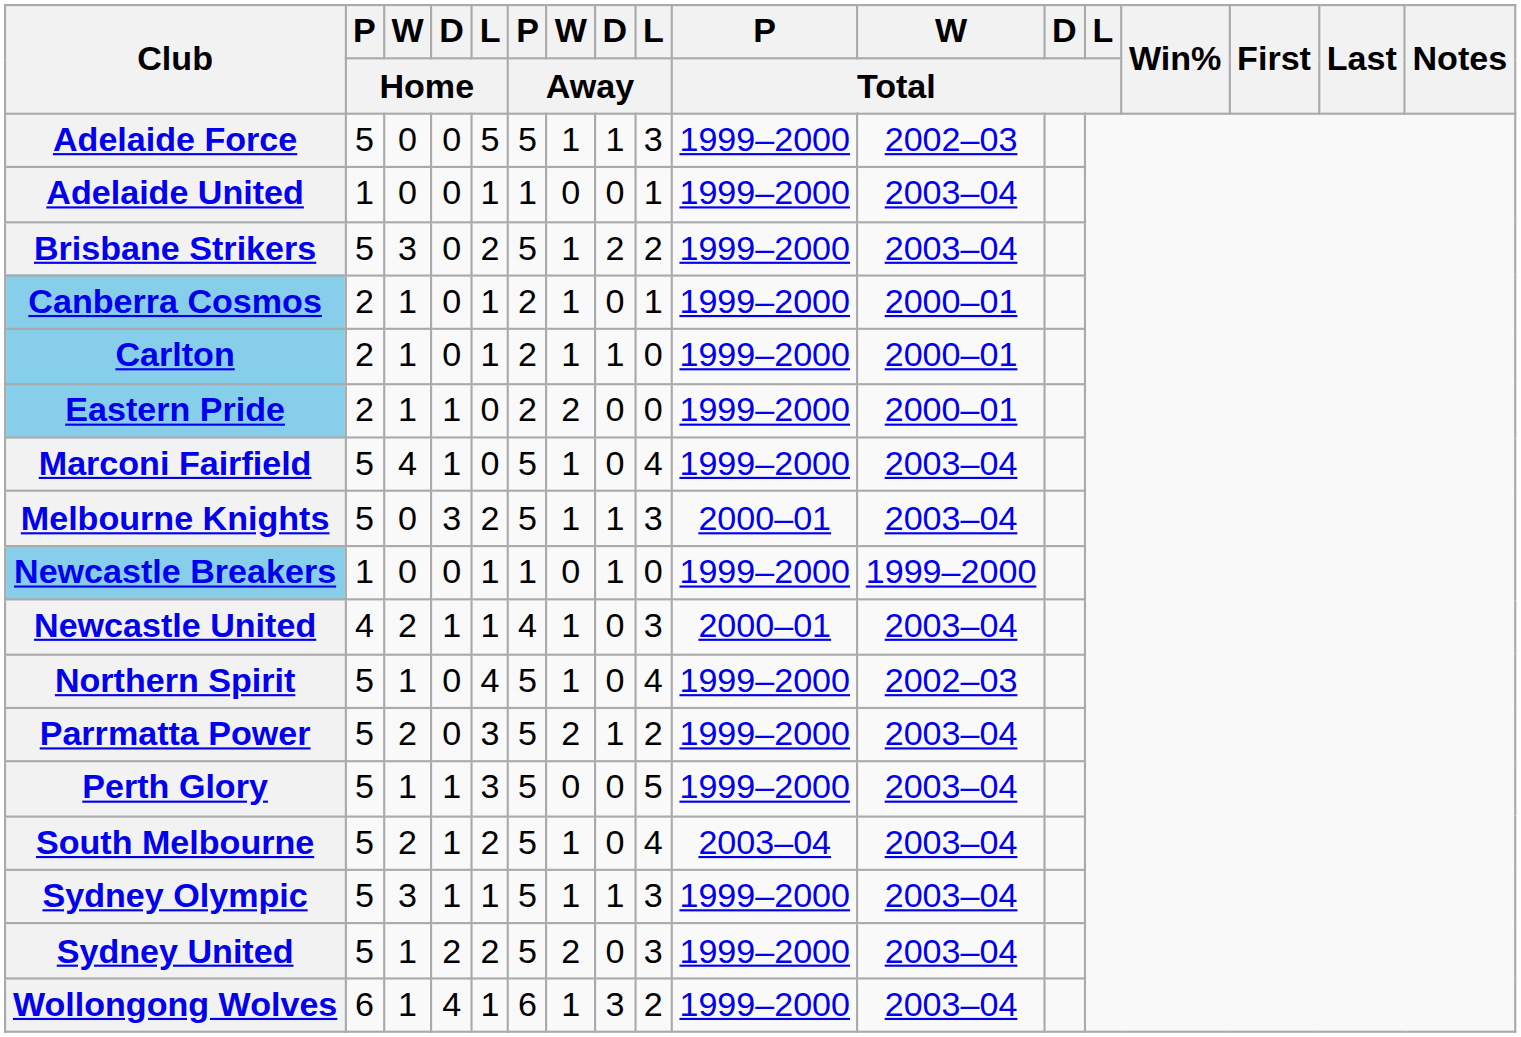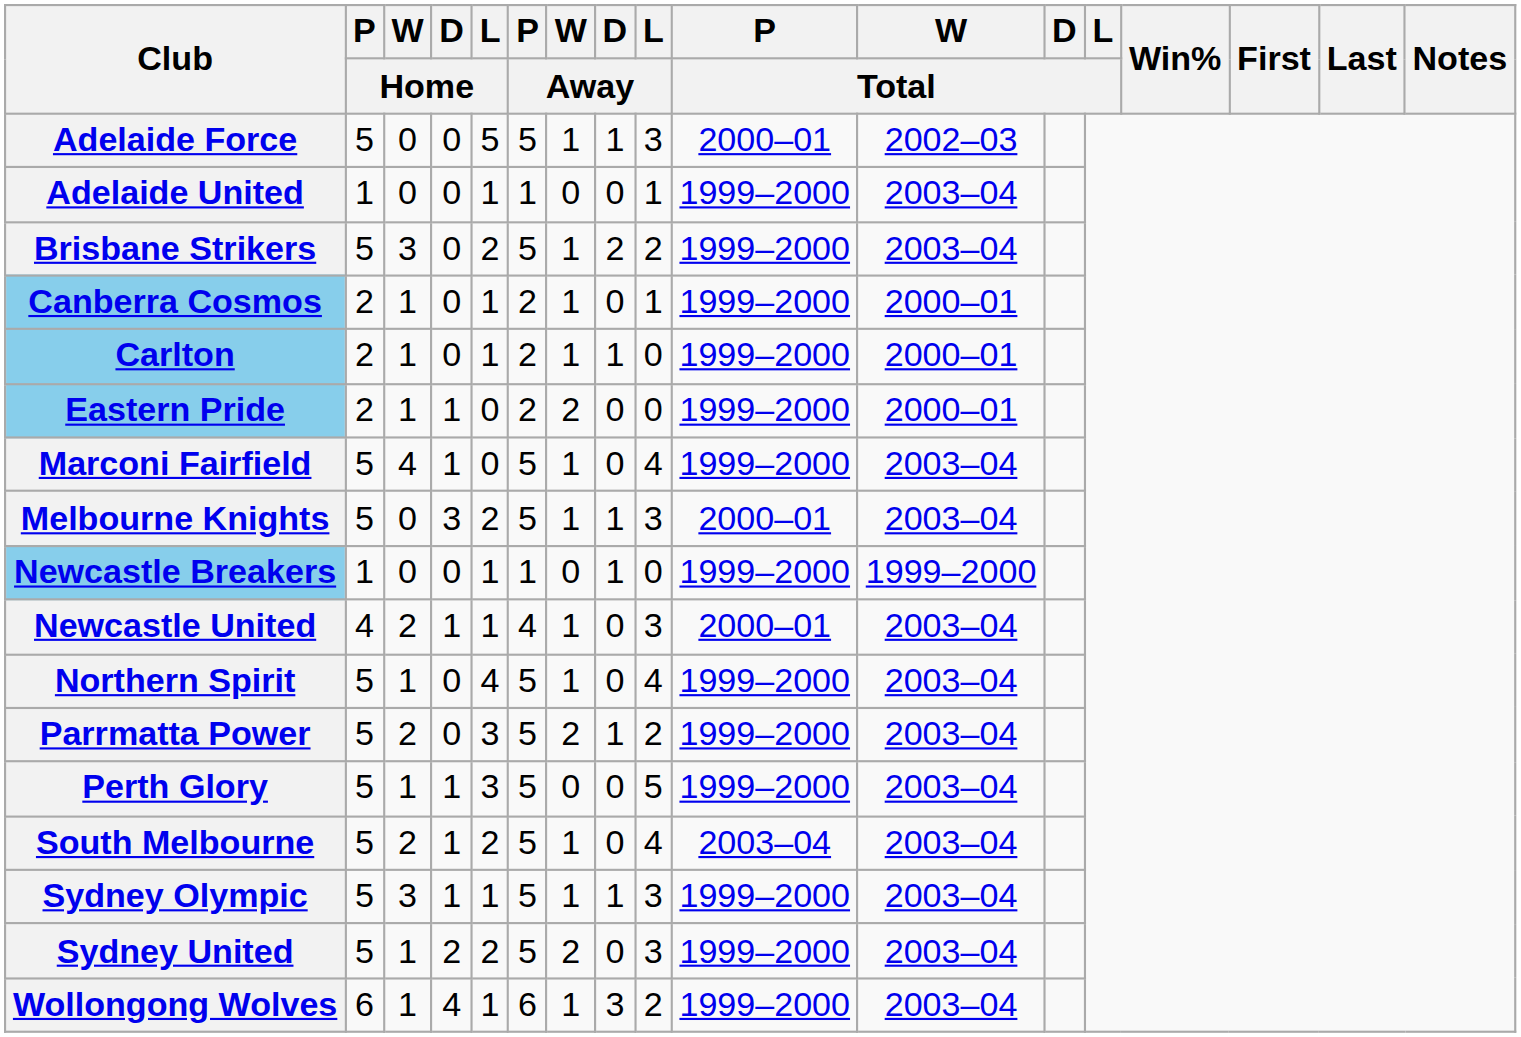Adelaide Force | P / Total: 1999–2000 -> 2000–01
Northern Spirit | W / Total: 2002–03 -> 2003–04
